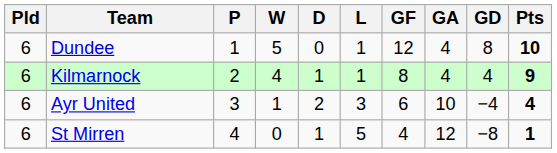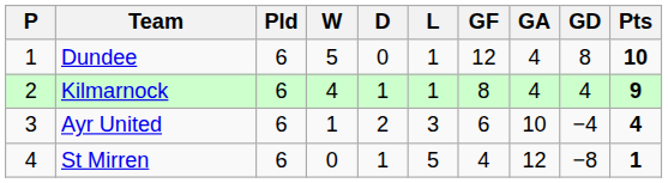columns swapped: P <-> Pld
